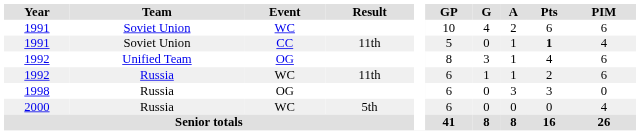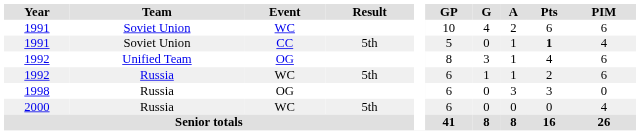1991 / CC | Result: 11th -> 5th
1992 / WC | Result: 11th -> 5th
